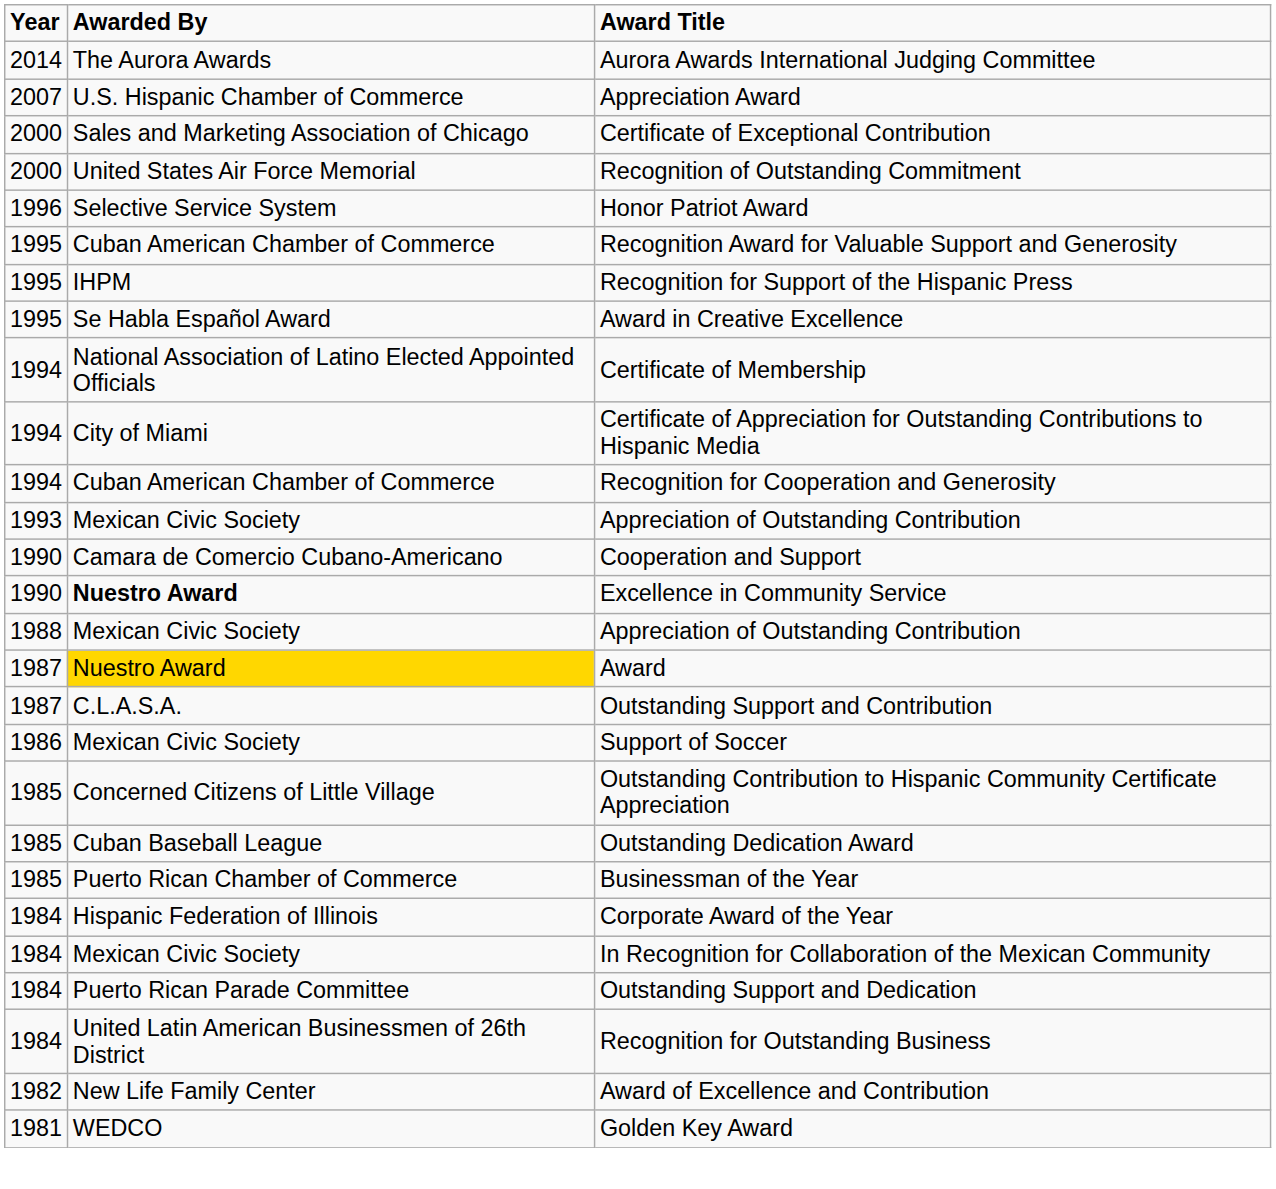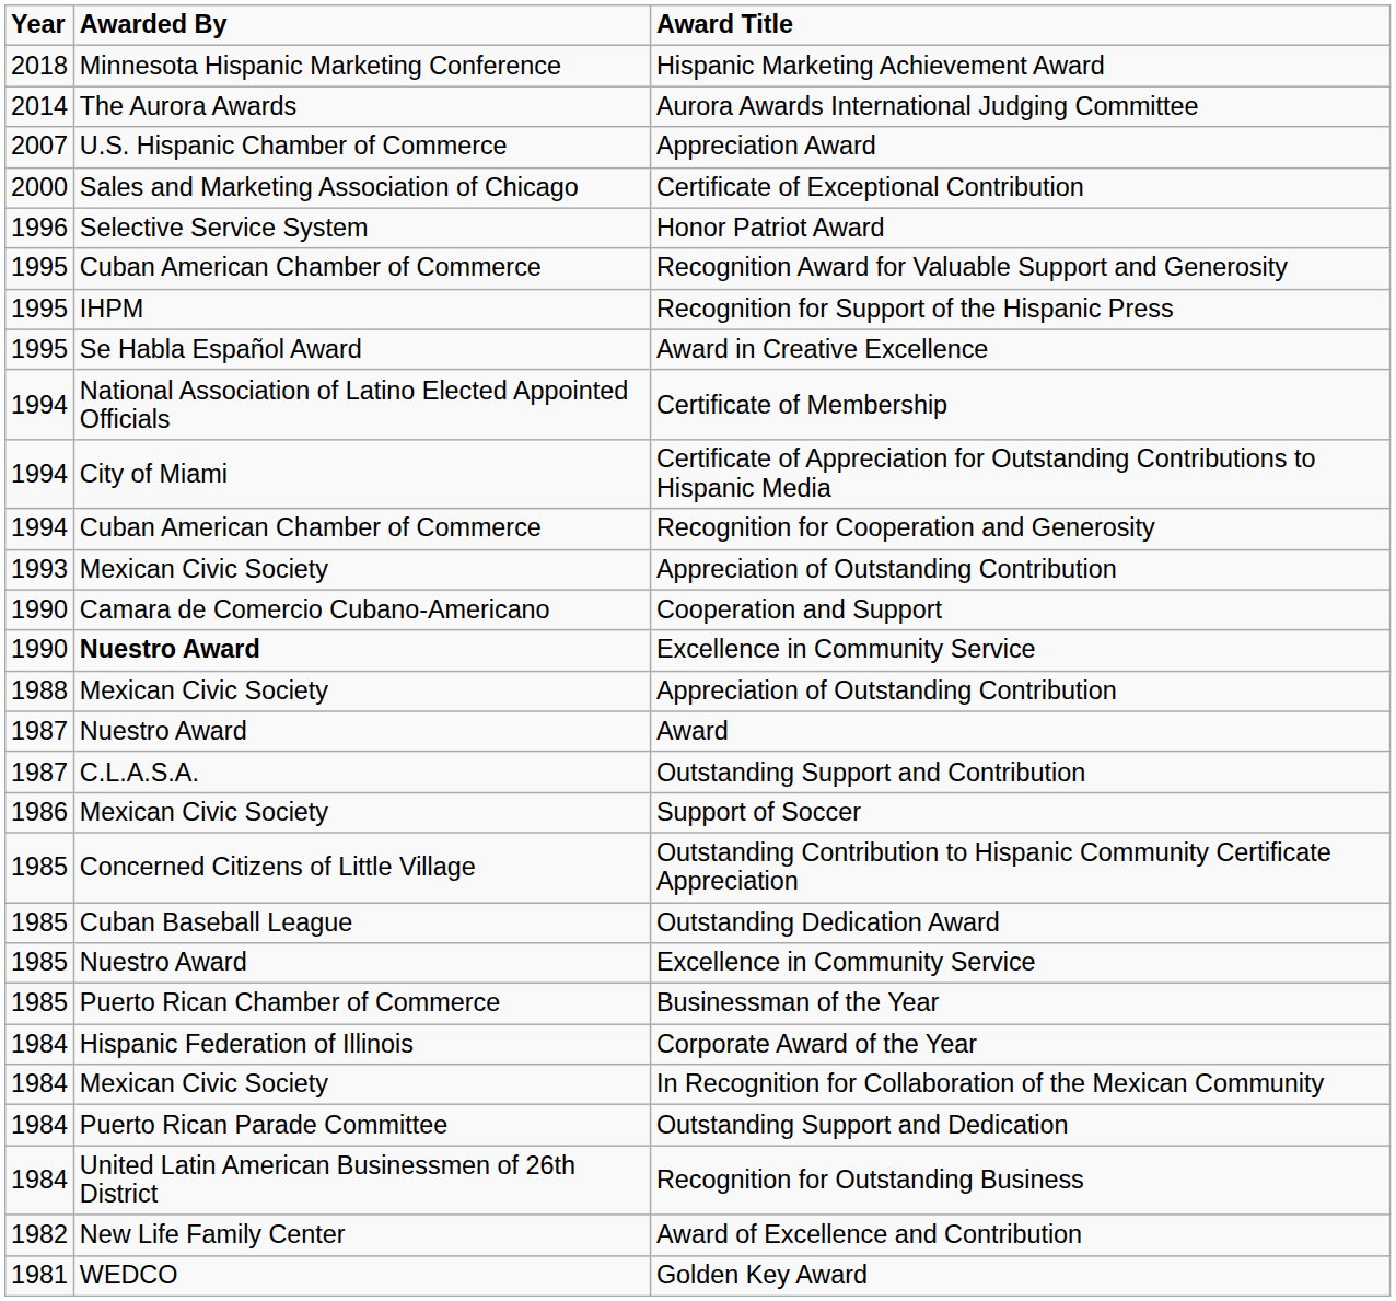+ row: 2018 | Minnesota Hispanic Marketing Conference | Hispanic Marketing Achievement Award
- row: 2000 | United States Air Force Memorial | Recognition of Outstanding Commitment
Award | Awarded By: gold background -> no background
+ row: 1985 | Nuestro Award | Excellence in Community Service
